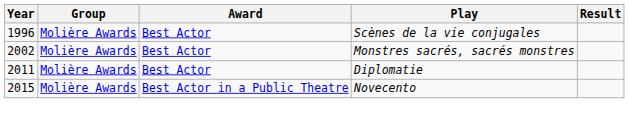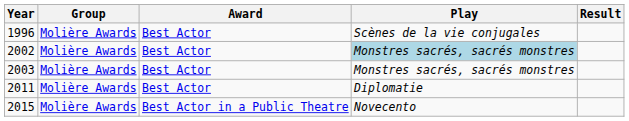2002 | Play: no background -> lightblue background
+ row: 2003 | Molière Awards | Best Actor | Monstres sacrés, sacrés monstres
